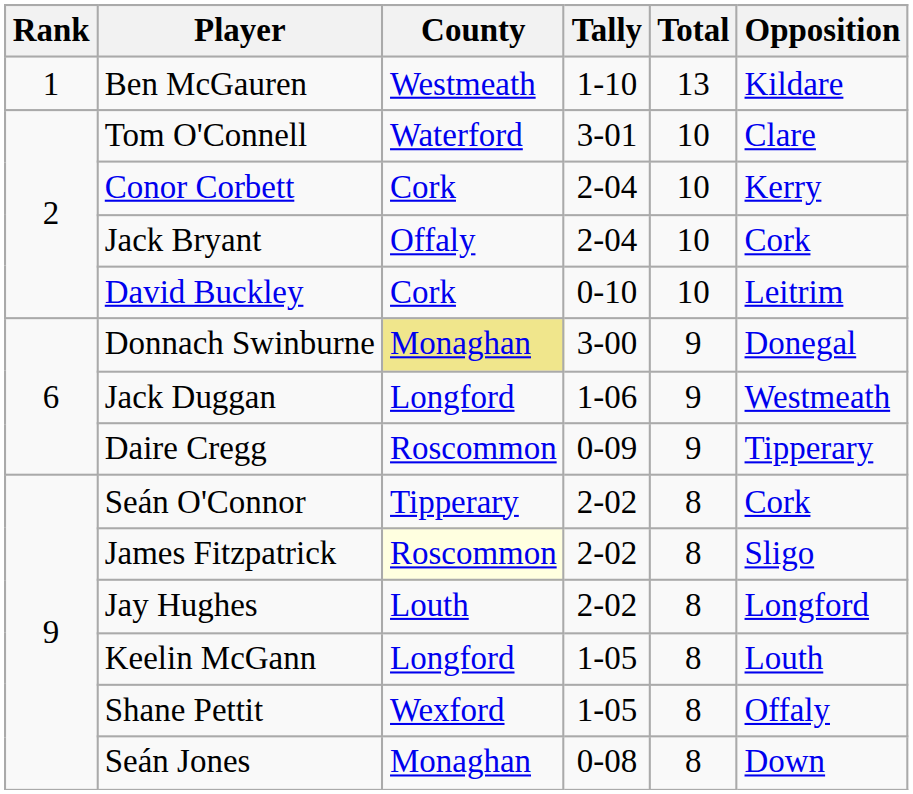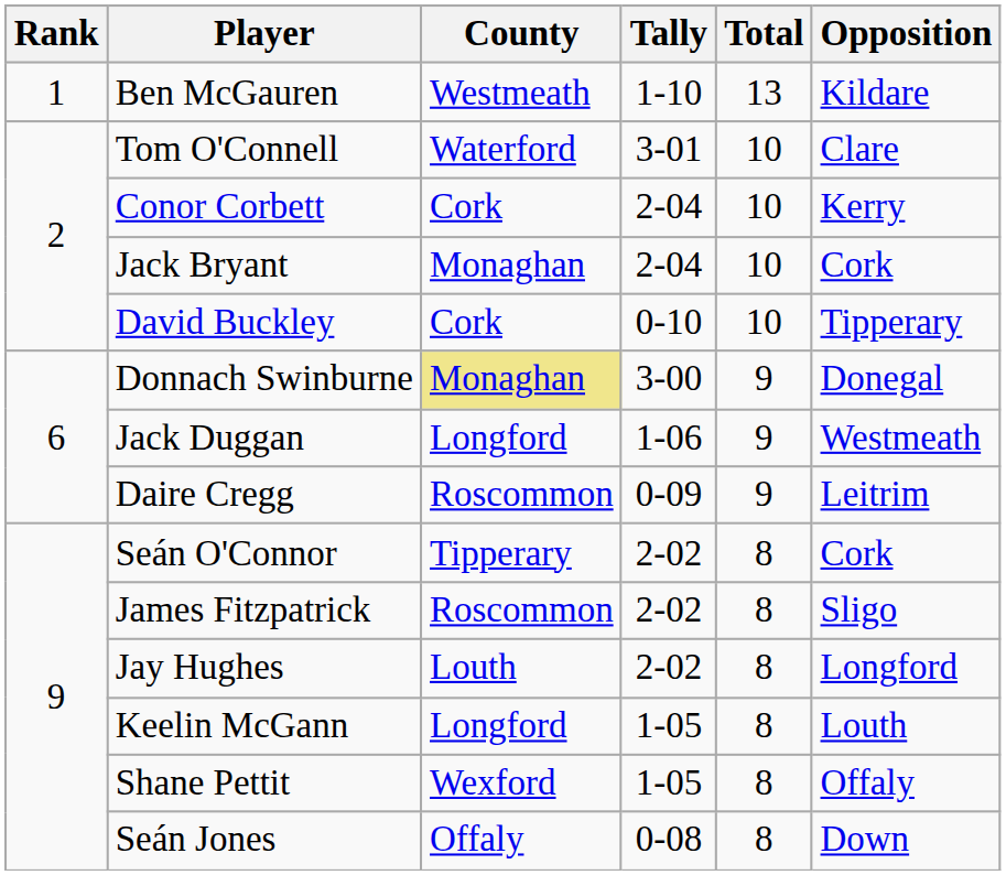Jack Bryant | County: Offaly -> Monaghan
David Buckley | Opposition: Leitrim -> Tipperary
Daire Cregg | Opposition: Tipperary -> Leitrim
James Fitzpatrick | County: lightyellow background -> no background
Seán Jones | County: Monaghan -> Offaly
